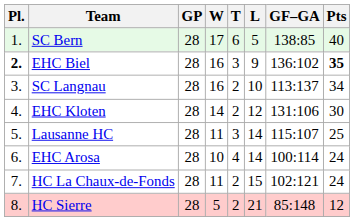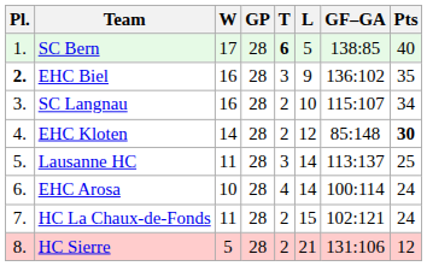columns swapped: GP <-> W
SC Bern | T: normal -> bold
EHC Biel | Pts: bold -> normal
SC Langnau | GF–GA: 113:137 -> 115:107
EHC Kloten | GF–GA: 131:106 -> 85:148
EHC Kloten | Pts: normal -> bold
Lausanne HC | GF–GA: 115:107 -> 113:137
HC Sierre | GF–GA: 85:148 -> 131:106
